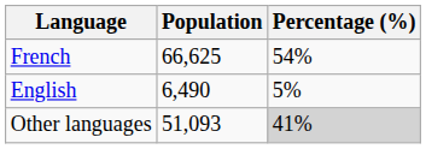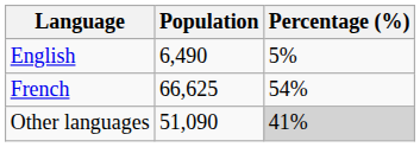rows swapped: French <-> English
Other languages | Population: 51,093 -> 51,090
